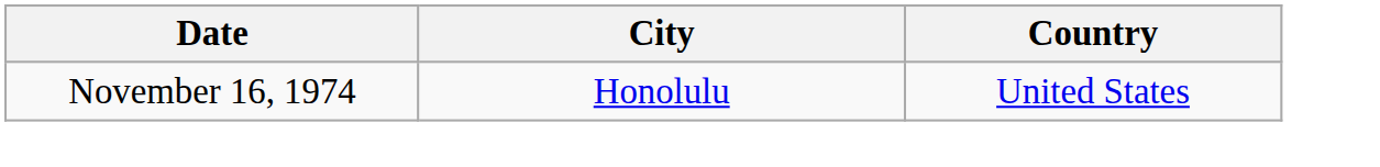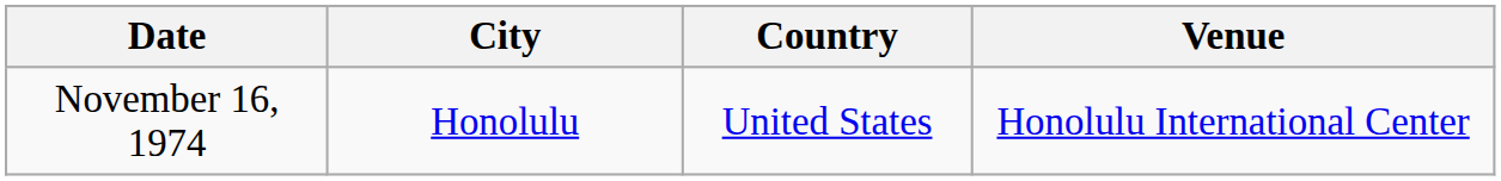+ column: Venue | Honolulu International Center
